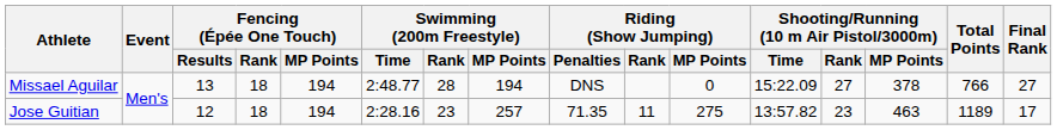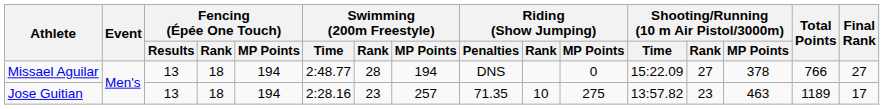Jose Guitian | Fencing (Épée One Touch) / Results: 12 -> 13
Jose Guitian | Riding (Show Jumping) / Rank: 11 -> 10
